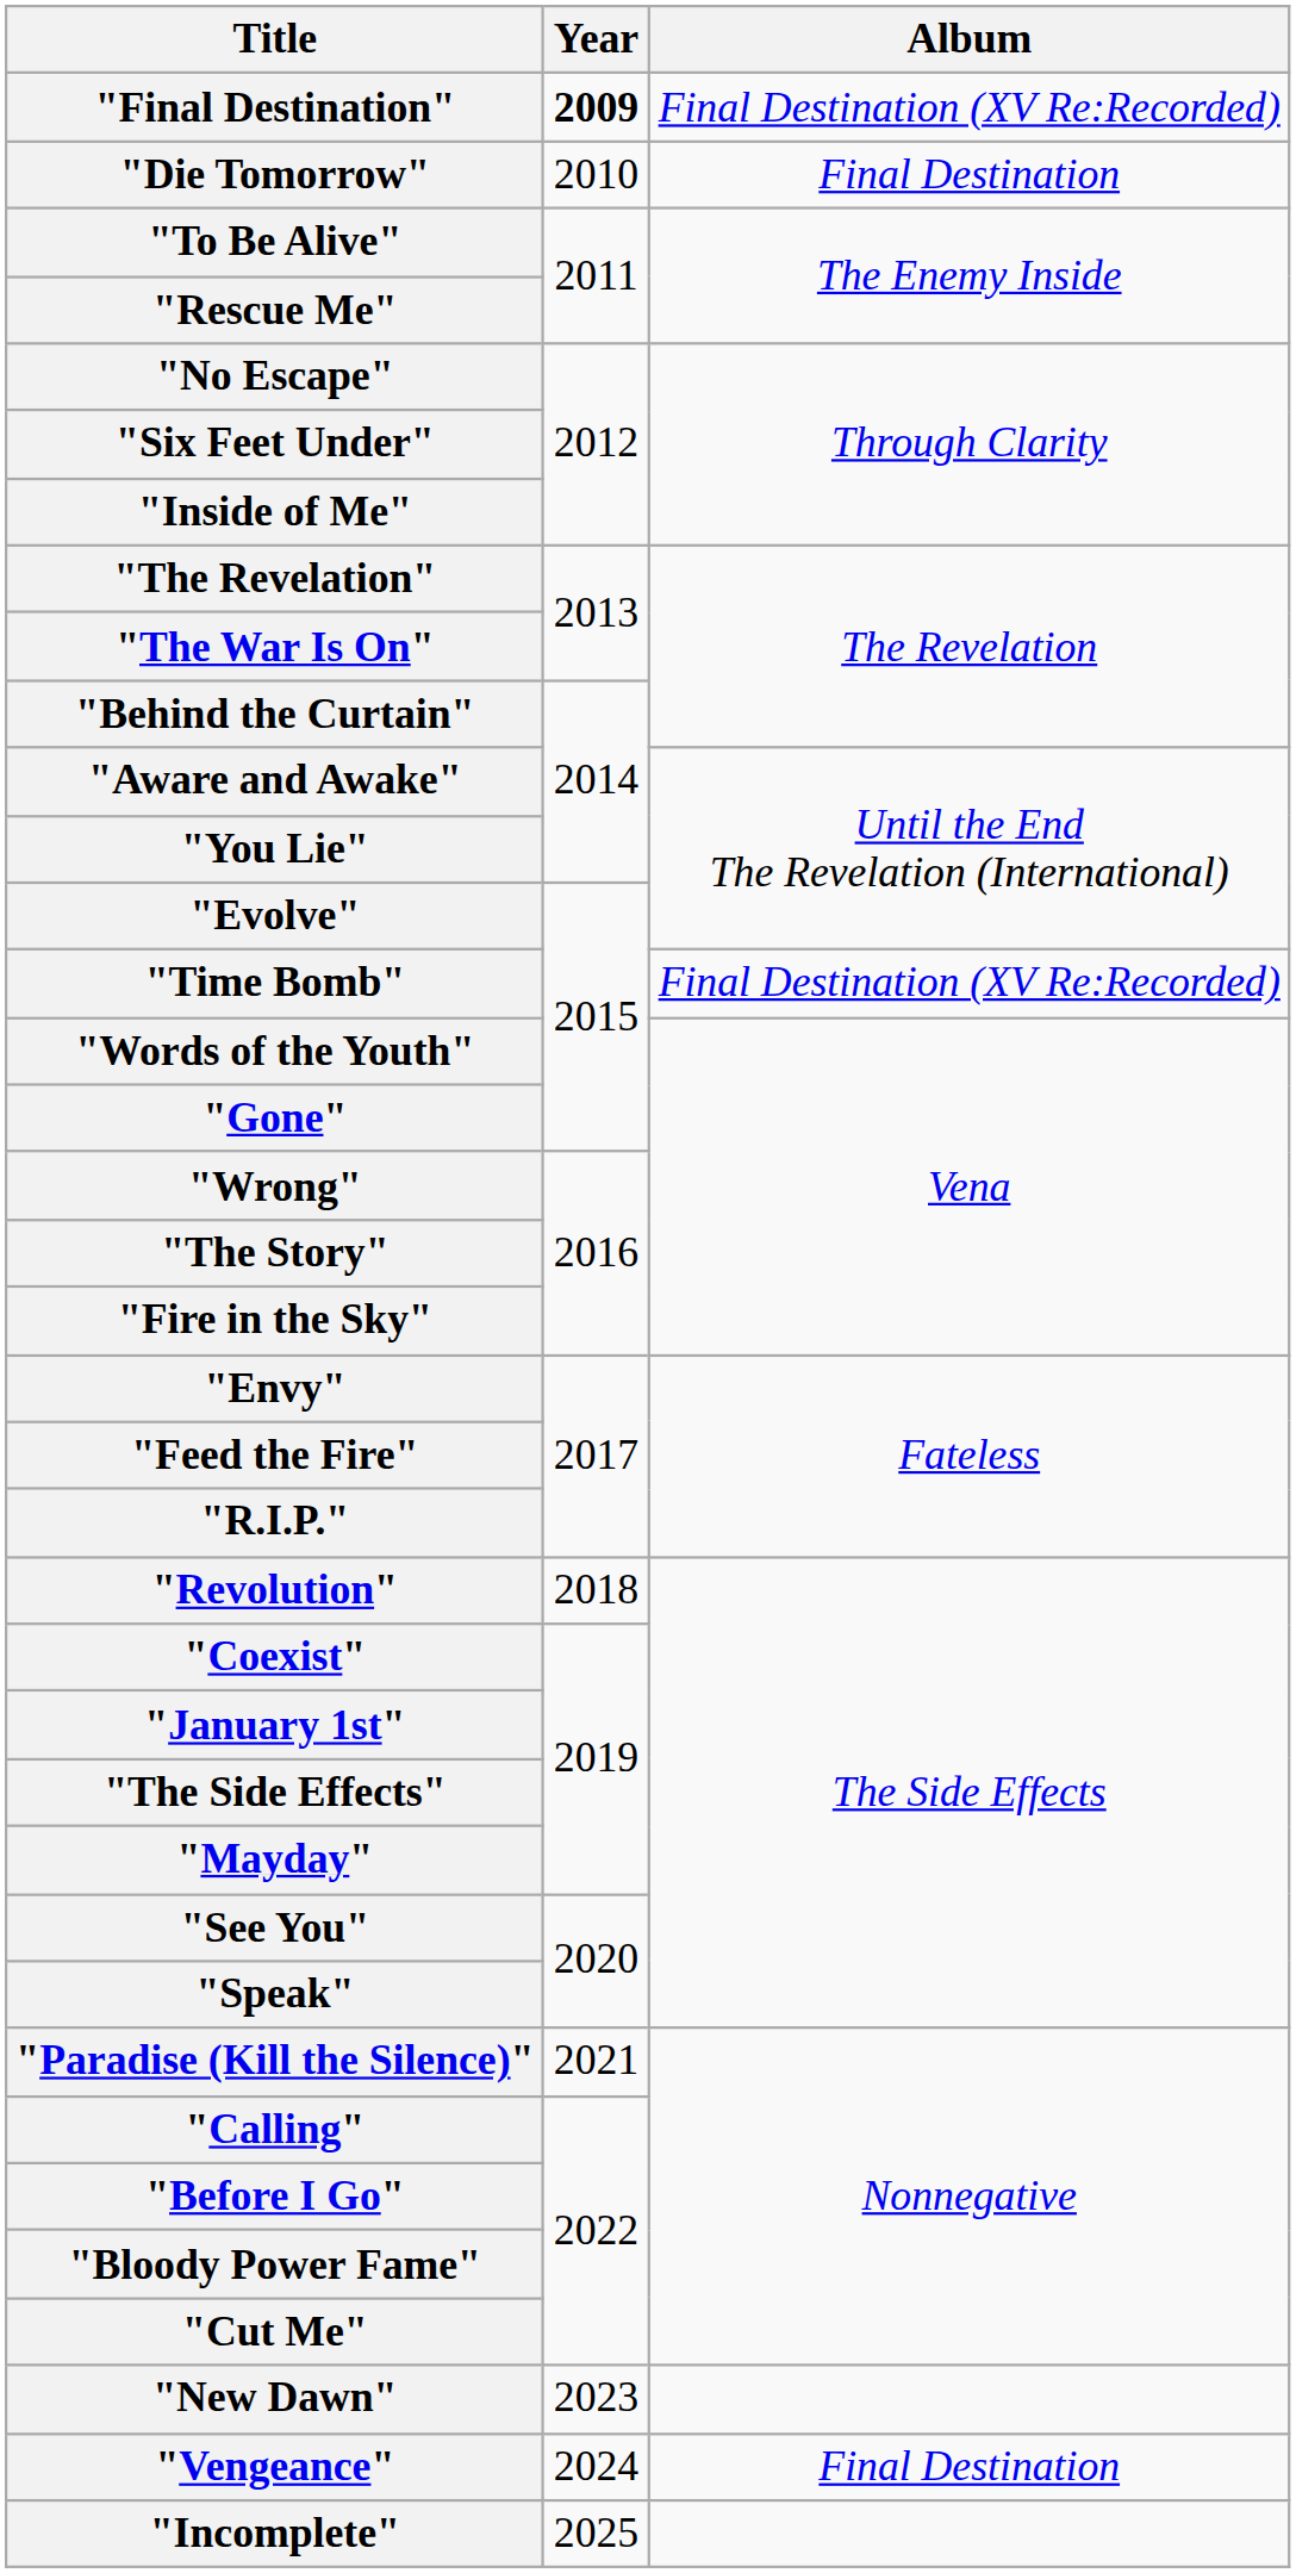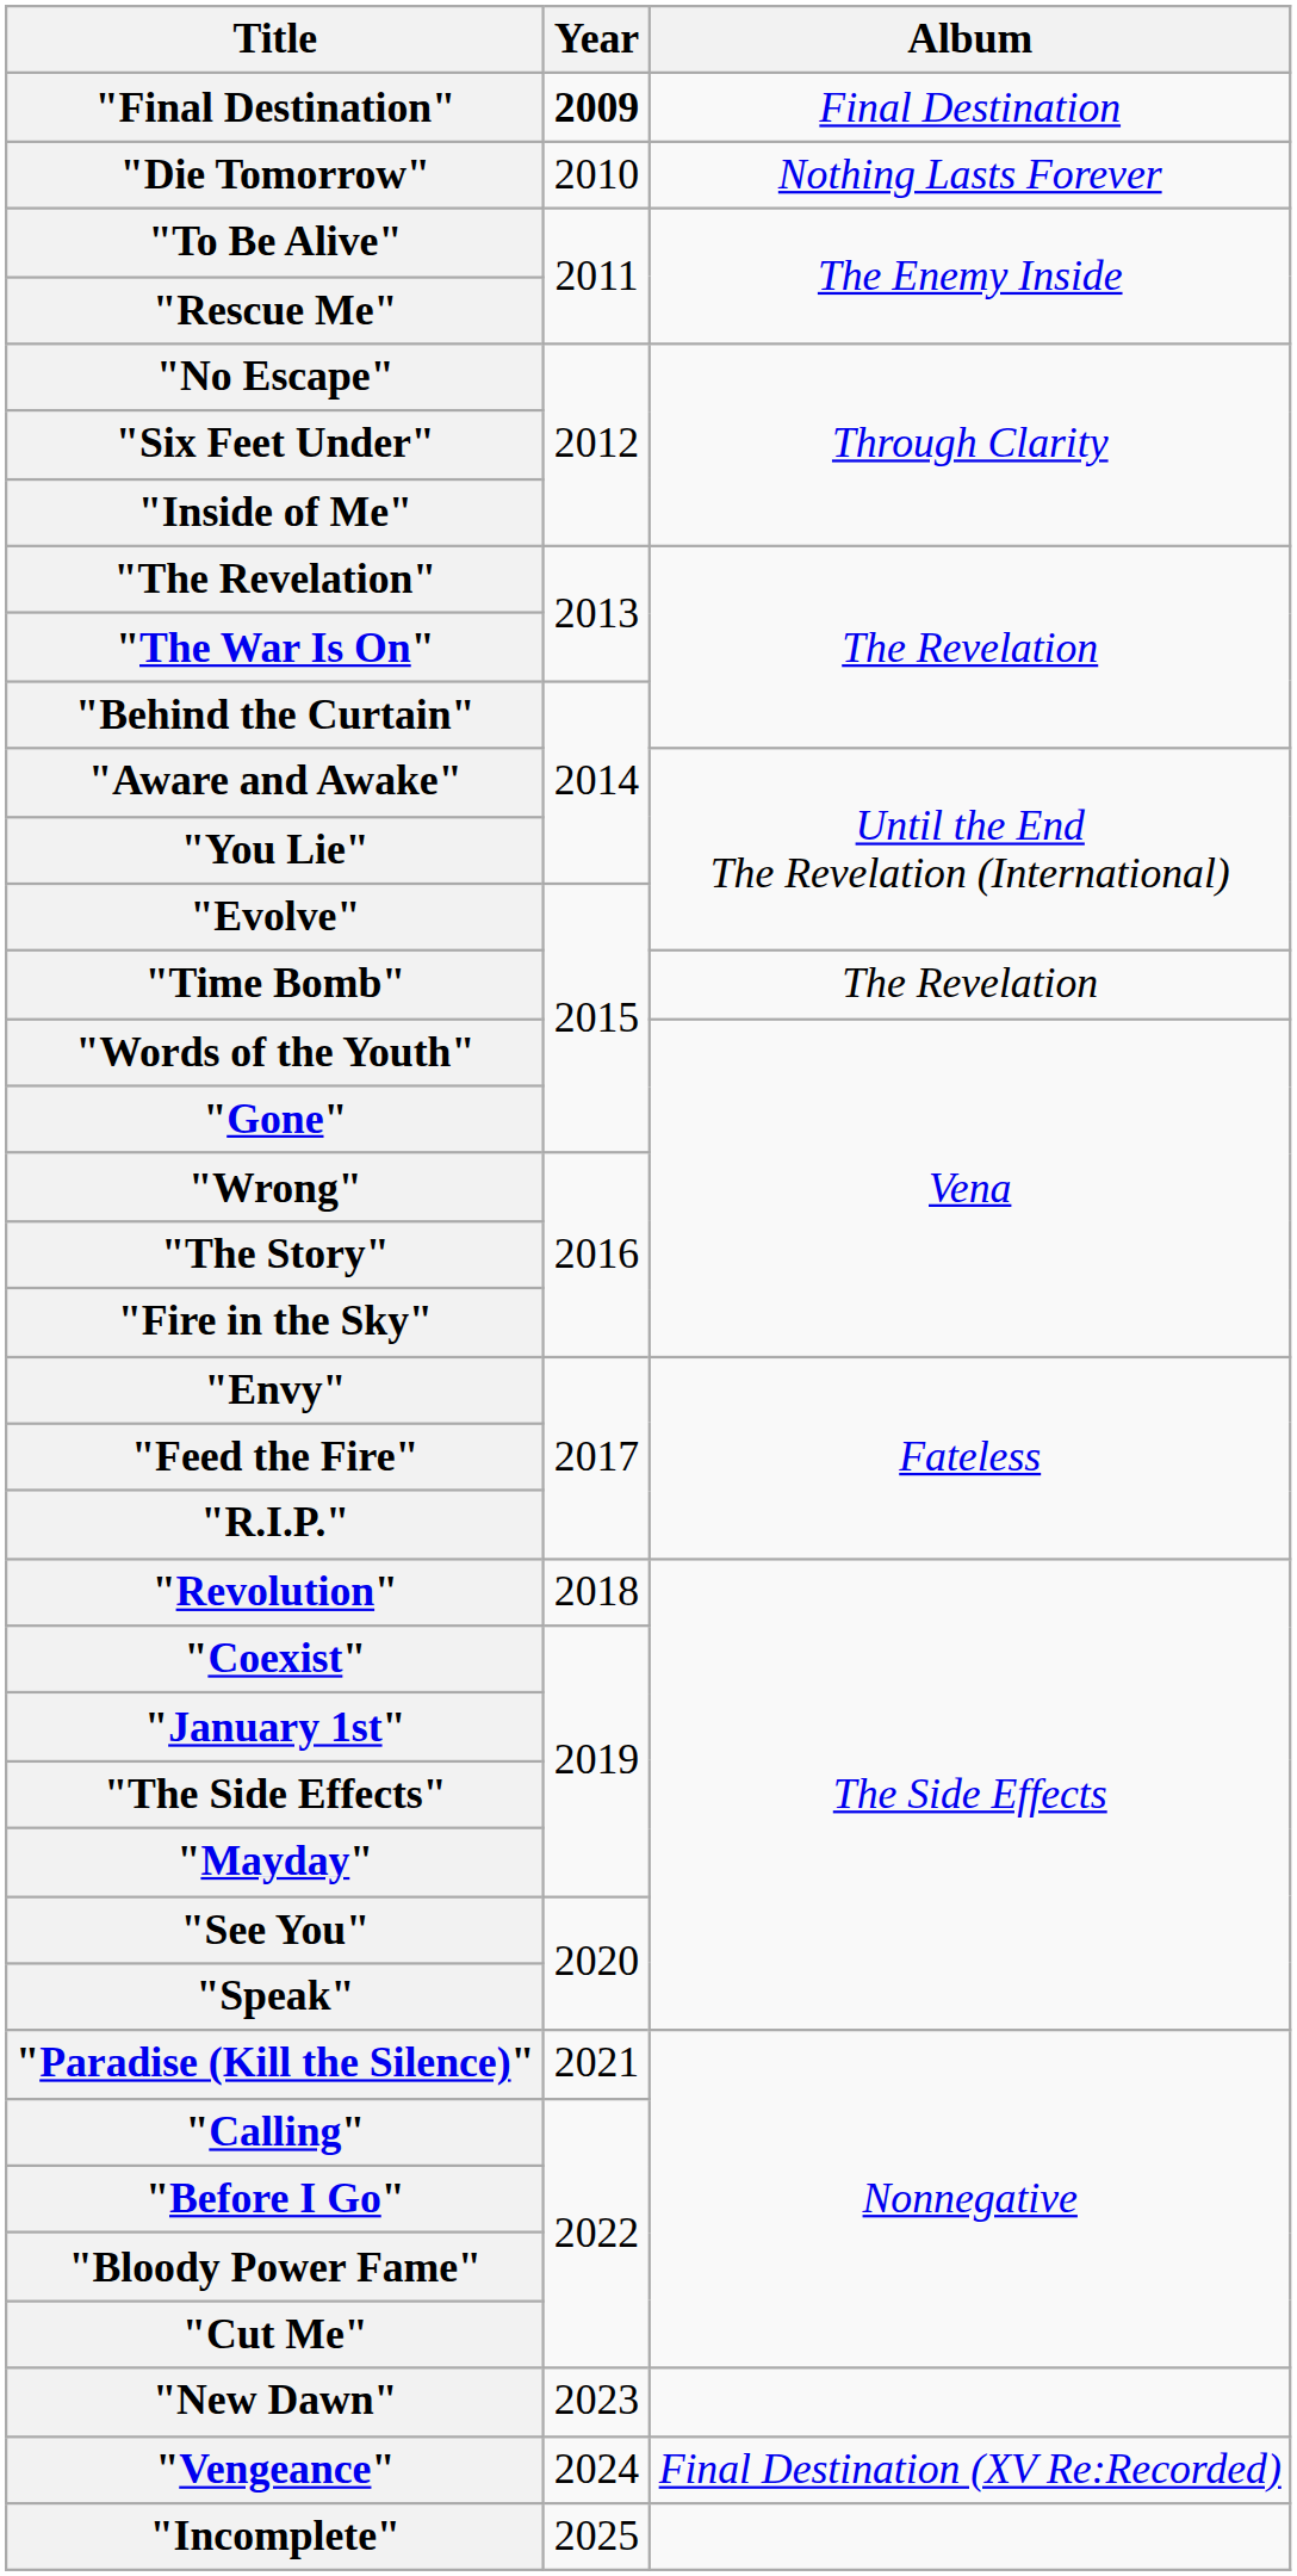"Final Destination" | Album: Final Destination (XV Re:Recorded) -> Final Destination
"Die Tomorrow" | Album: Final Destination -> Nothing Lasts Forever
"Time Bomb" | Album: Final Destination (XV Re:Recorded) -> The Revelation
"Vengeance" | Album: Final Destination -> Final Destination (XV Re:Recorded)
